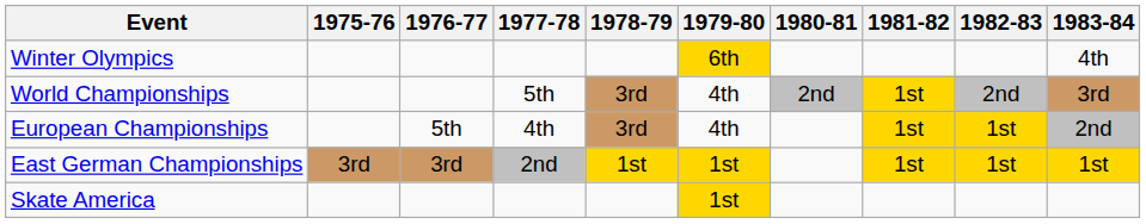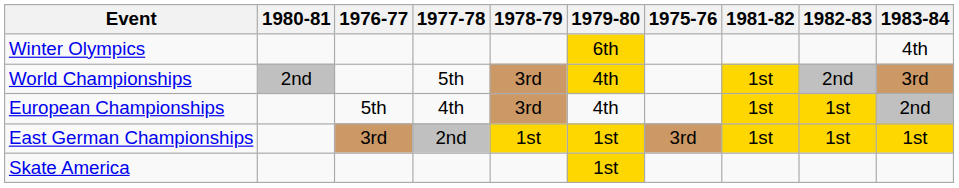columns swapped: 1975-76 <-> 1980-81
World Championships | 1979-80: no background -> gold background
